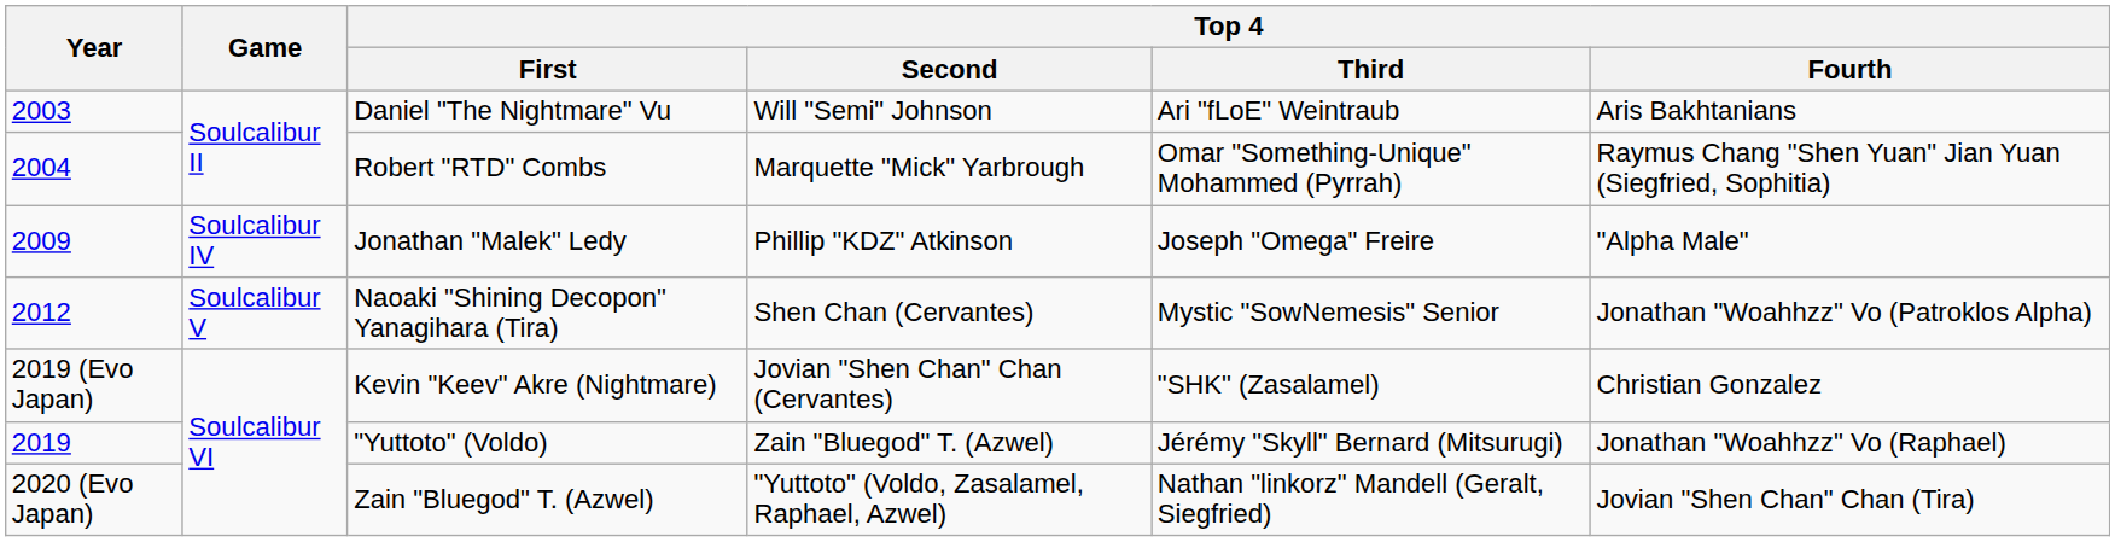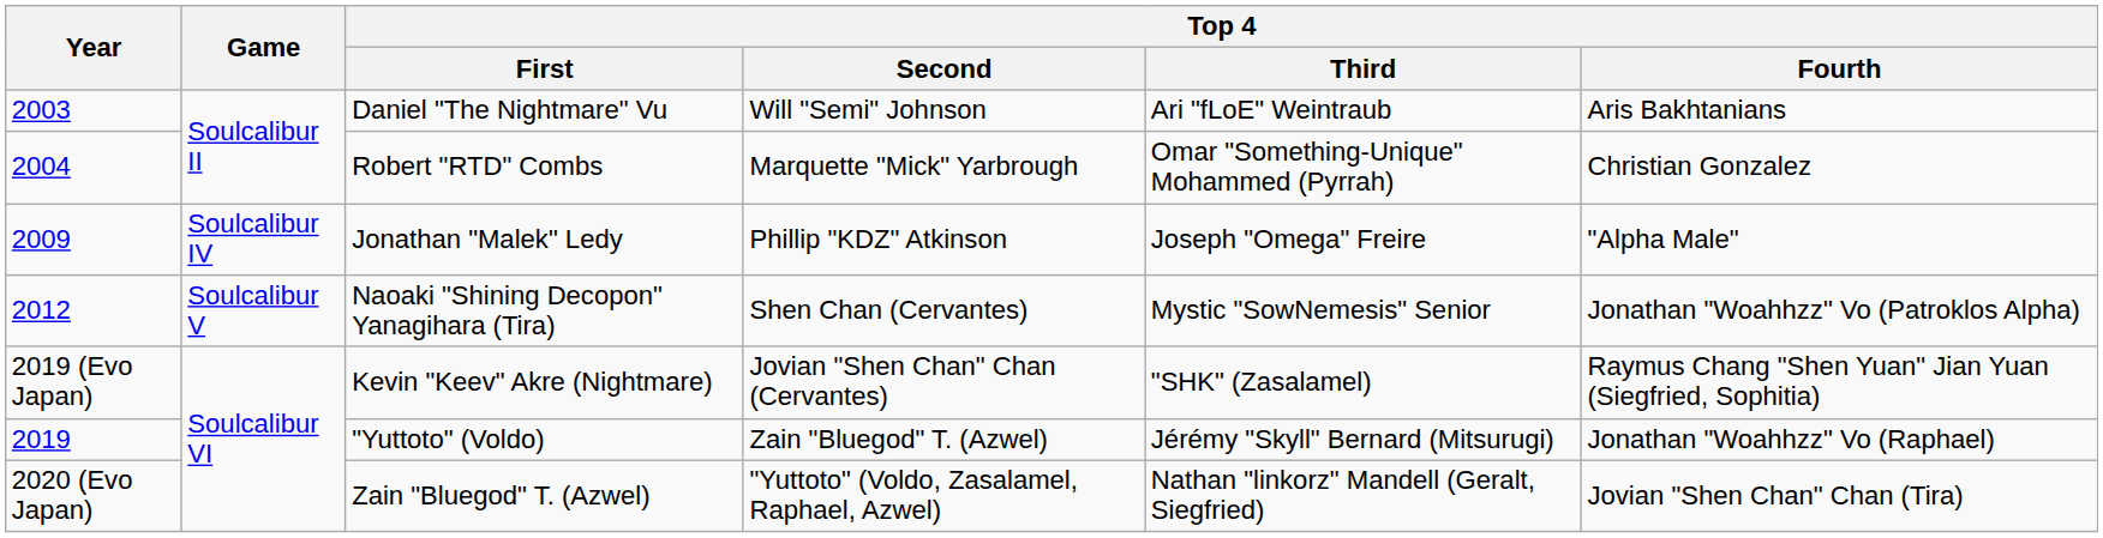Robert "RTD" Combs | Top 4 / Fourth: Raymus Chang "Shen Yuan" Jian Yuan (Siegfried, Sophitia) -> Christian Gonzalez
Kevin "Keev" Akre (Nightmare) | Top 4 / Fourth: Christian Gonzalez -> Raymus Chang "Shen Yuan" Jian Yuan (Siegfried, Sophitia)
